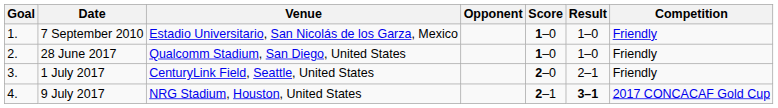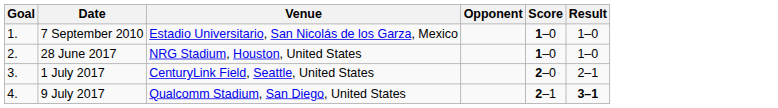- column: Competition | Friendly | Friendly | Friendly | 2017 CONCACAF Gold Cup
28 June 2017 | Venue: Qualcomm Stadium, San Diego, United States -> NRG Stadium, Houston, United States
9 July 2017 | Venue: NRG Stadium, Houston, United States -> Qualcomm Stadium, San Diego, United States
